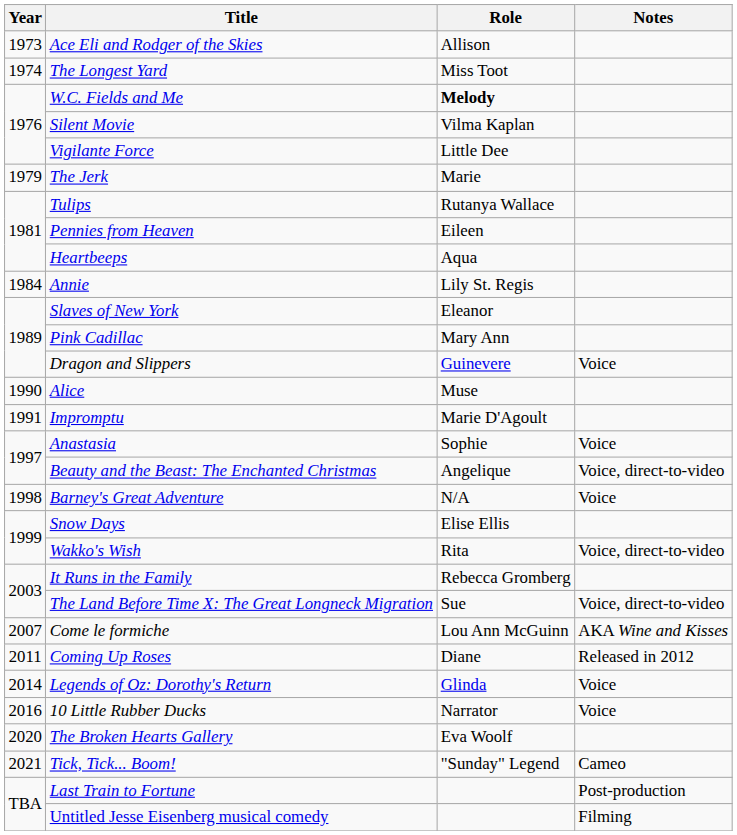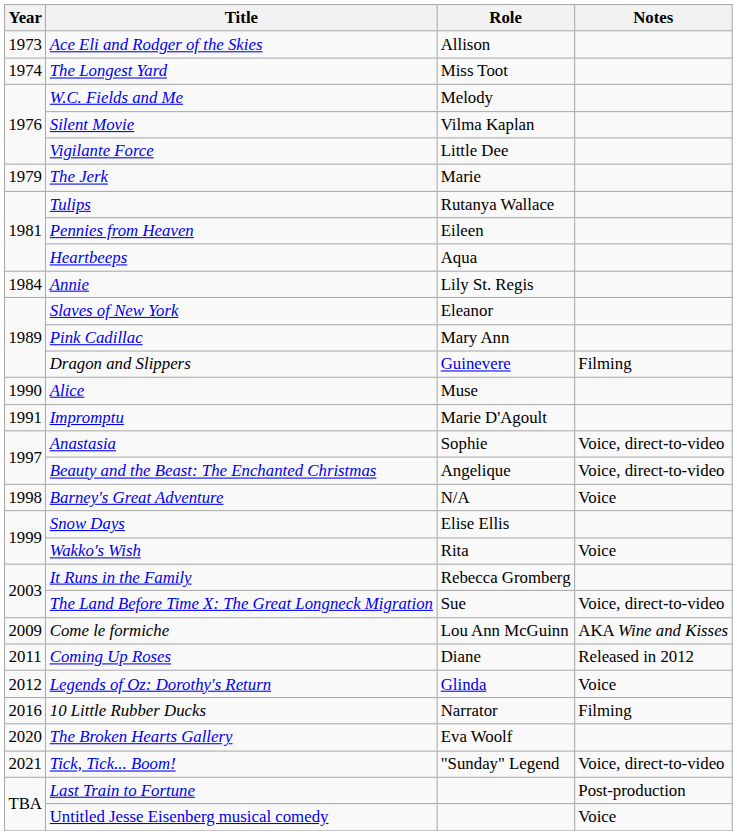W.C. Fields and Me | Role: bold -> normal
Dragon and Slippers | Notes: Voice -> Filming
Anastasia | Notes: Voice -> Voice, direct-to-video
Wakko's Wish | Notes: Voice, direct-to-video -> Voice
Come le formiche | Year: 2007 -> 2009
Legends of Oz: Dorothy's Return | Year: 2014 -> 2012
10 Little Rubber Ducks | Notes: Voice -> Filming
Tick, Tick... Boom! | Notes: Cameo -> Voice, direct-to-video
Untitled Jesse Eisenberg musical comedy | Notes: Filming -> Voice
